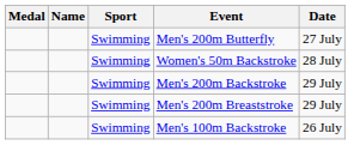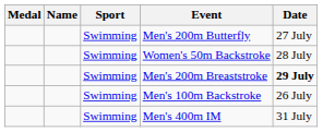- row: Swimming | Men's 200m Backstroke | 29 July
Men's 200m Breaststroke | Date: normal -> bold
+ row: Swimming | Men's 400m IM | 31 July
